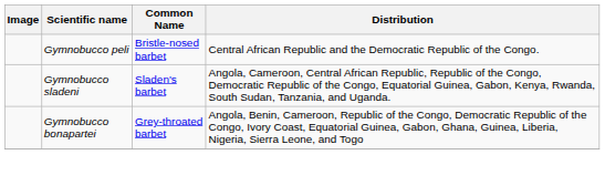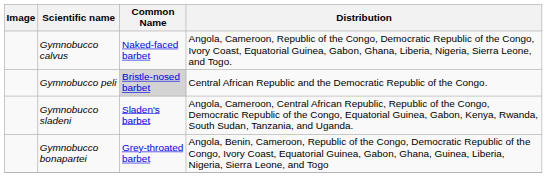+ row: Gymnobucco calvus | Naked-faced barbet | Angola, Cameroon, Republic of the Congo, Democratic Republic of the Congo, Ivory Coast, Equatorial Guinea, Gabon, Ghana, Liberia, Nigeria, Sierra Leone, and Togo.
Gymnobucco peli | Common Name: no background -> lightgrey background
